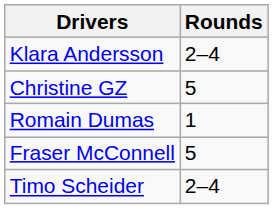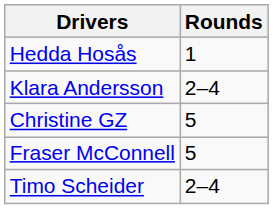+ row: Hedda Hosås | 1
- row: Romain Dumas | 1
